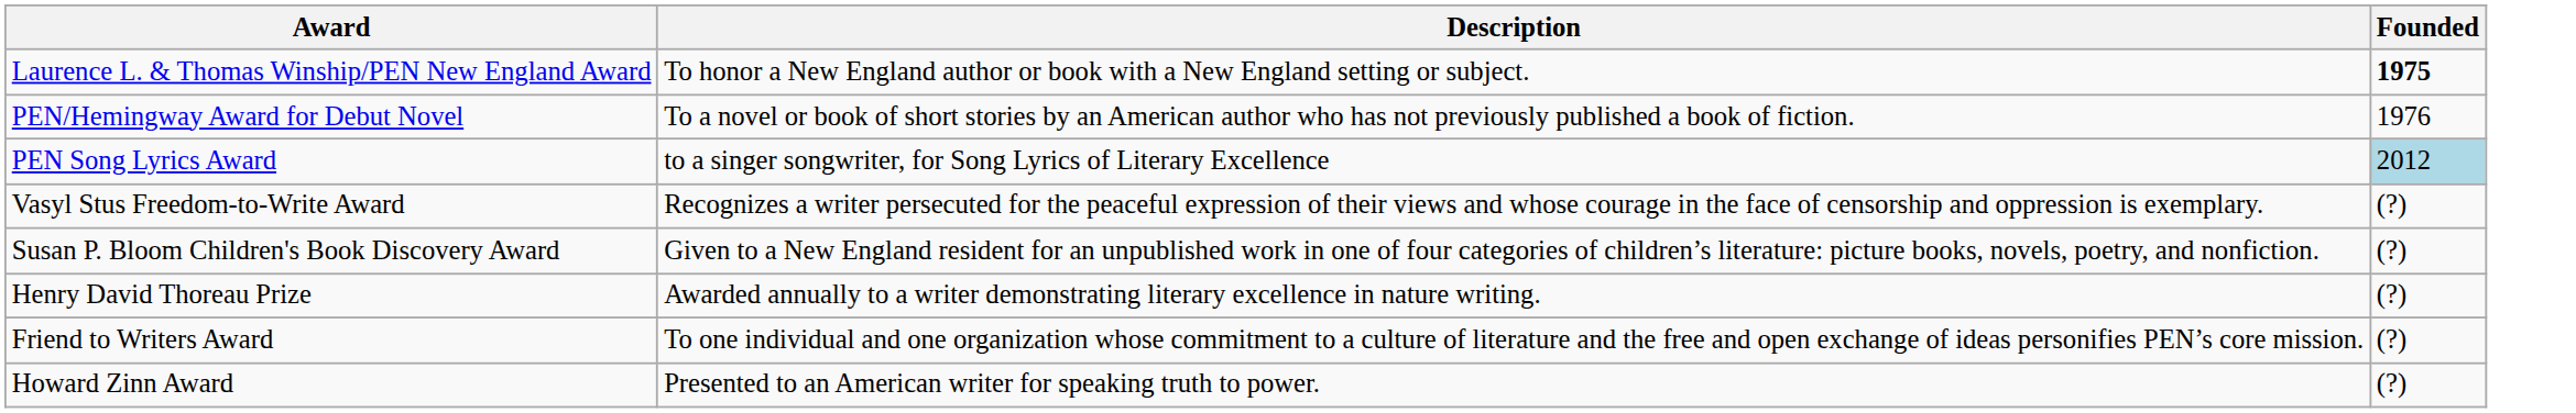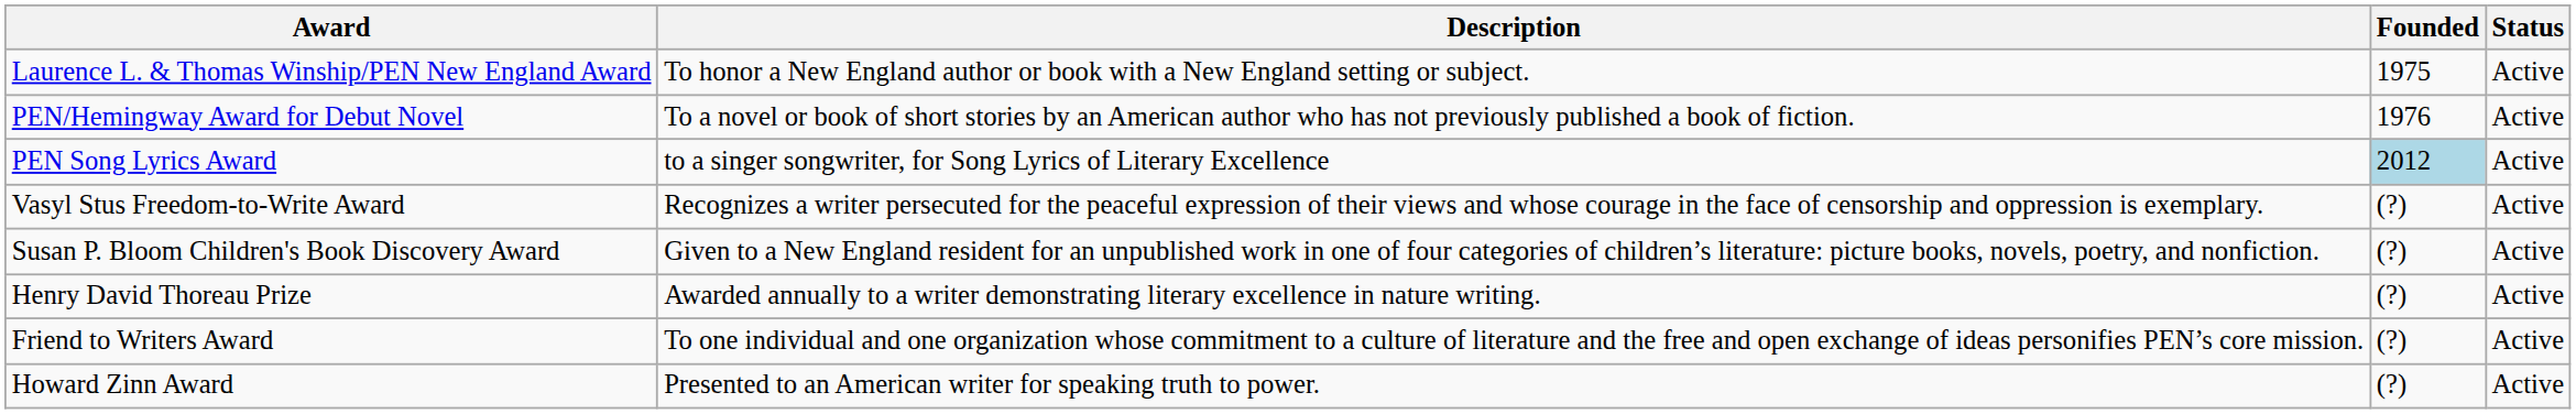+ column: Status | Active | Active | Active | Active | Active | Active | Active | Active
Laurence L. & Thomas Winship/PEN New England Award | Founded: bold -> normal
